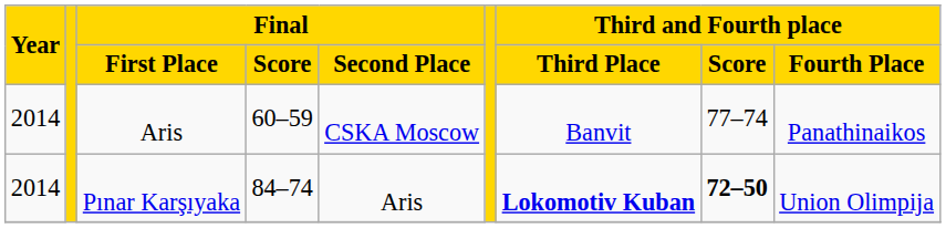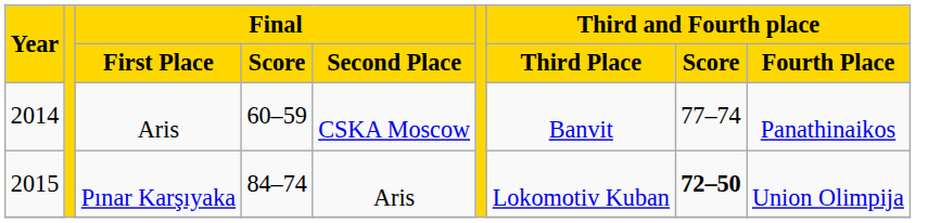Pınar Karşıyaka | Year: 2014 -> 2015
Pınar Karşıyaka | Third and Fourth place / Third Place: bold -> normal
